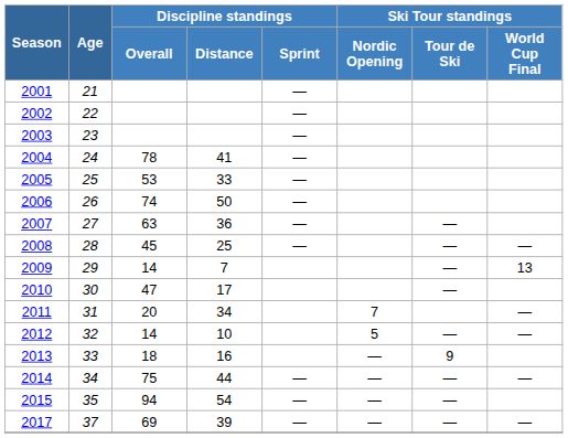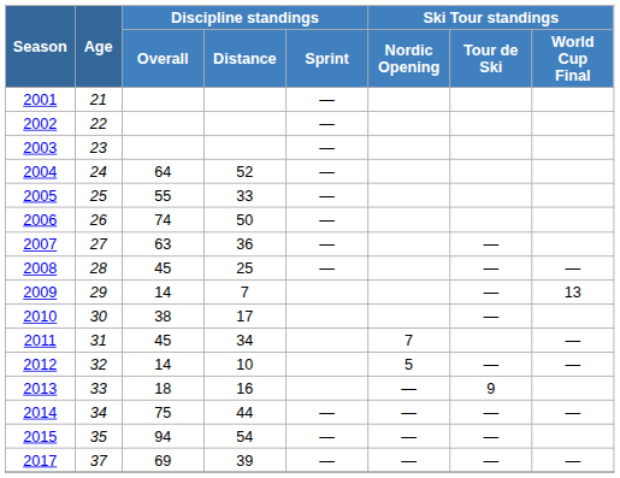2004 | Discipline standings / Overall: 78 -> 64
2004 | Discipline standings / Distance: 41 -> 52
2005 | Discipline standings / Overall: 53 -> 55
2010 | Discipline standings / Overall: 47 -> 38
2011 | Discipline standings / Overall: 20 -> 45
